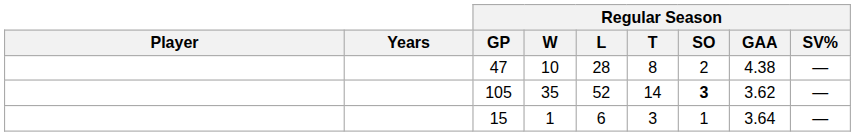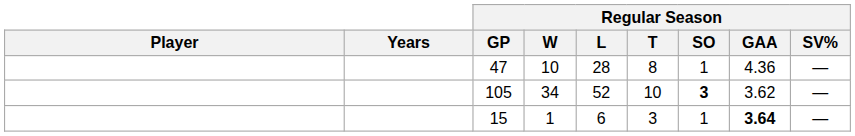47 | Regular Season / SO: 2 -> 1
47 | Regular Season / GAA: 4.38 -> 4.36
105 | Regular Season / W: 35 -> 34
105 | Regular Season / T: 14 -> 10
15 | Regular Season / GAA: normal -> bold
